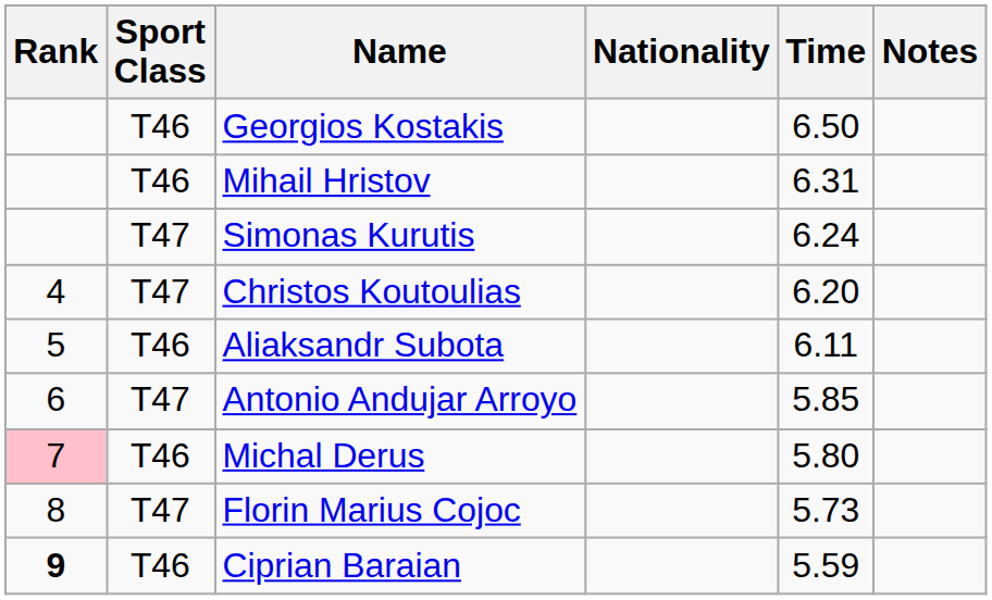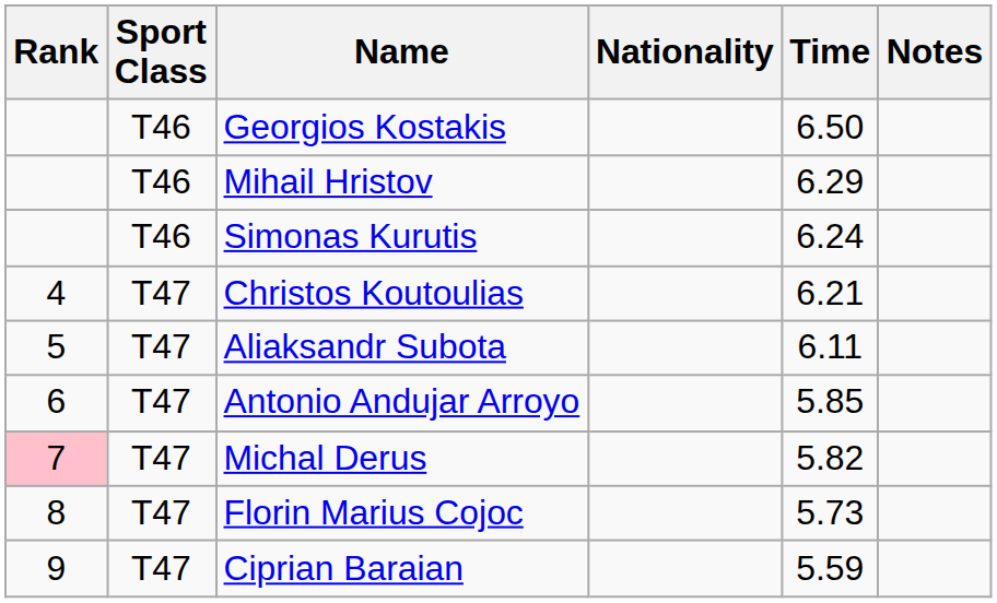Mihail Hristov | Time: 6.31 -> 6.29
Simonas Kurutis | Sport Class: T47 -> T46
Christos Koutoulias | Time: 6.20 -> 6.21
Aliaksandr Subota | Sport Class: T46 -> T47
Michal Derus | Sport Class: T46 -> T47
Michal Derus | Time: 5.80 -> 5.82
Ciprian Baraian | Rank: bold -> normal
Ciprian Baraian | Sport Class: T46 -> T47
